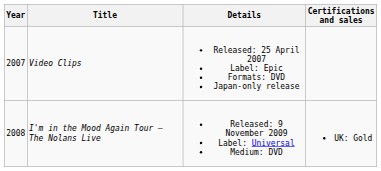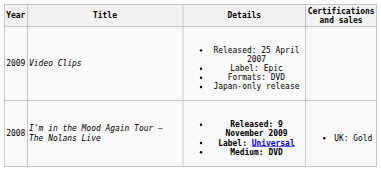Video Clips | Year: 2007 -> 2009
I'm in the Mood Again Tour – The Nolans Live | Details: normal -> bold
